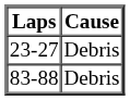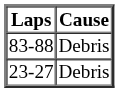rows swapped: 23-27 <-> 83-88
